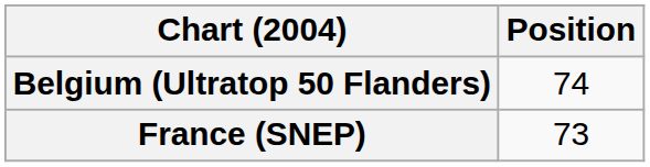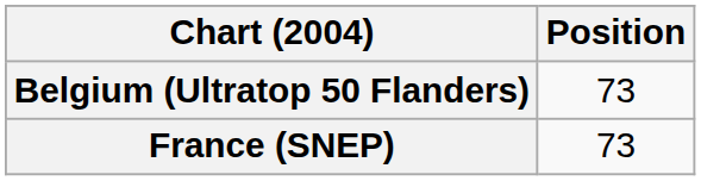Belgium (Ultratop 50 Flanders) | Position: 74 -> 73
